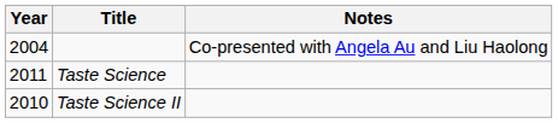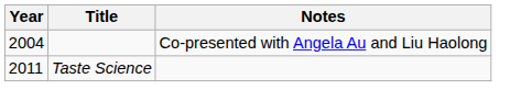- row: 2010 | Taste Science II
